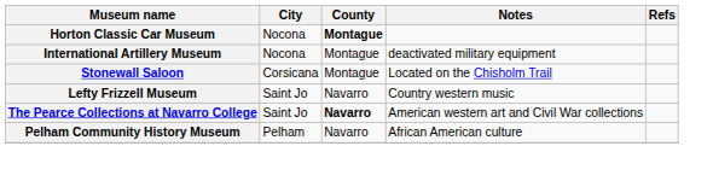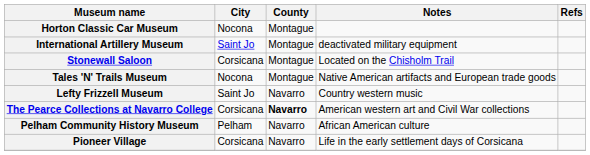Horton Classic Car Museum | County: bold -> normal
International Artillery Museum | City: Nocona -> Saint Jo
+ row: Tales 'N' Trails Museum | Nocona | Montague | Native American artifacts and European trade goods
The Pearce Collections at Navarro College | City: Saint Jo -> Corsicana
+ row: Pioneer Village | Corsicana | Navarro | Life in the early settlement days of Corsicana
